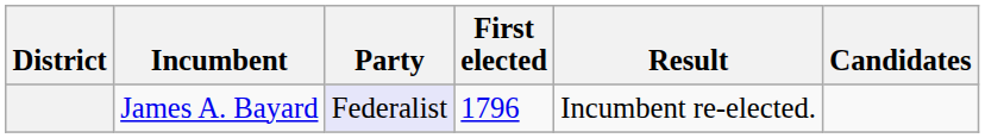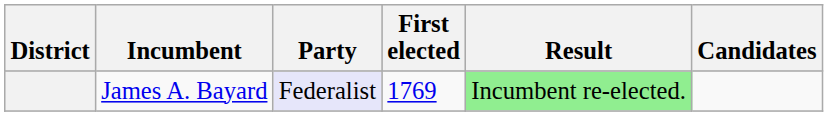James A. Bayard | First elected: 1796 -> 1769
James A. Bayard | Result: no background -> lightgreen background
